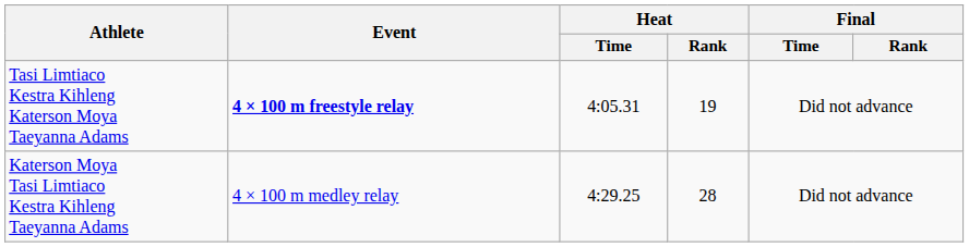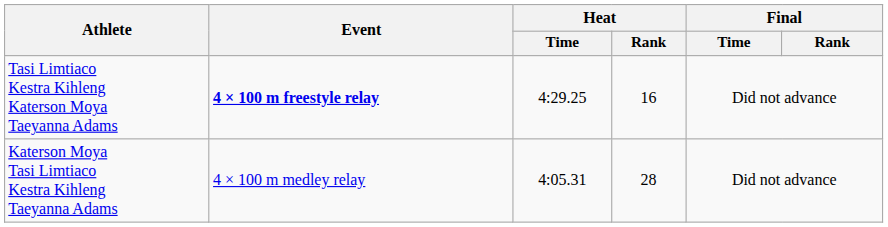Tasi Limtiaco Kestra Kihleng Katerson Moya Taeyanna Adams | Heat / Time: 4:05.31 -> 4:29.25
Tasi Limtiaco Kestra Kihleng Katerson Moya Taeyanna Adams | Heat / Rank: 19 -> 16
Katerson Moya Tasi Limtiaco Kestra Kihleng Taeyanna Adams | Heat / Time: 4:29.25 -> 4:05.31
